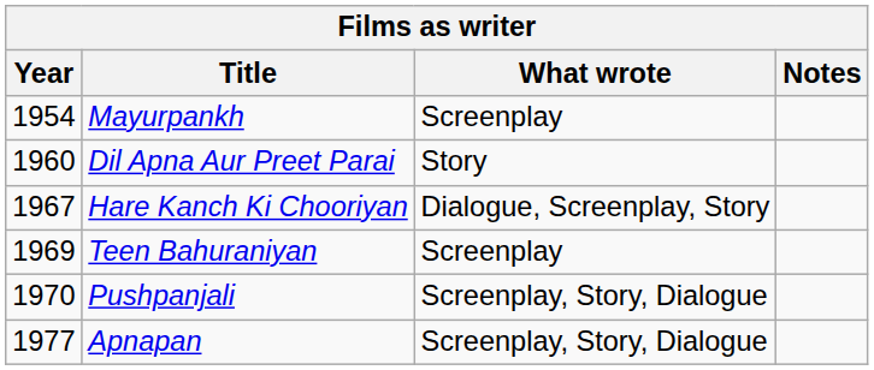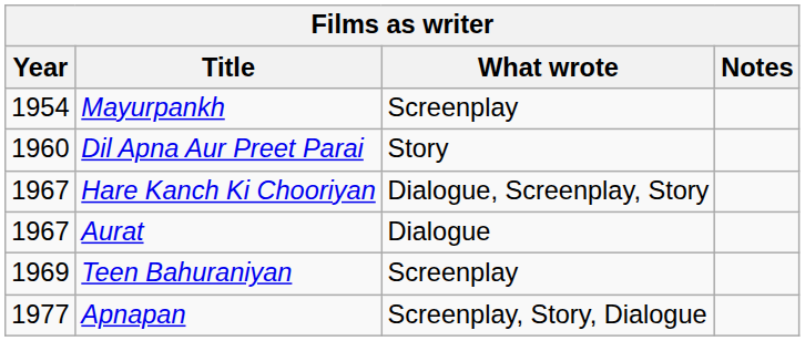+ row: 1967 | Aurat | Dialogue
- row: 1970 | Pushpanjali | Screenplay, Story, Dialogue
